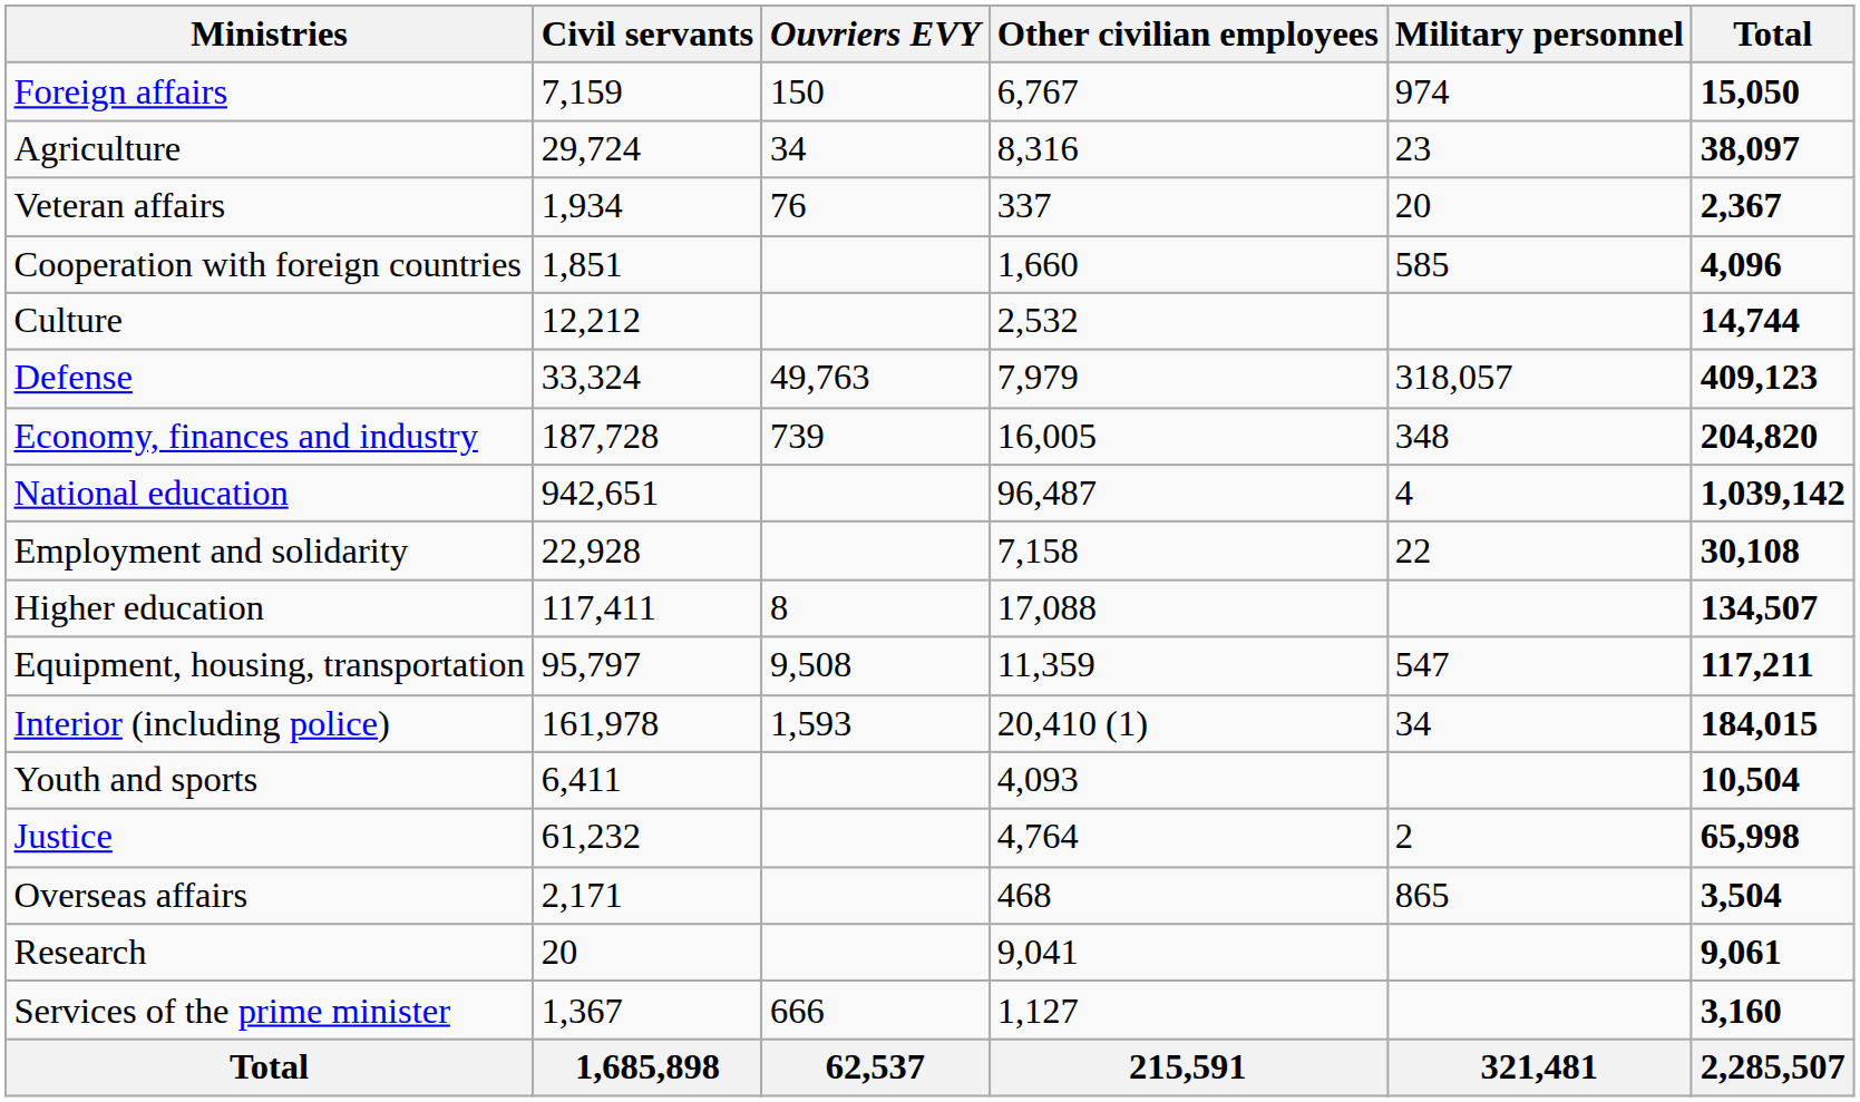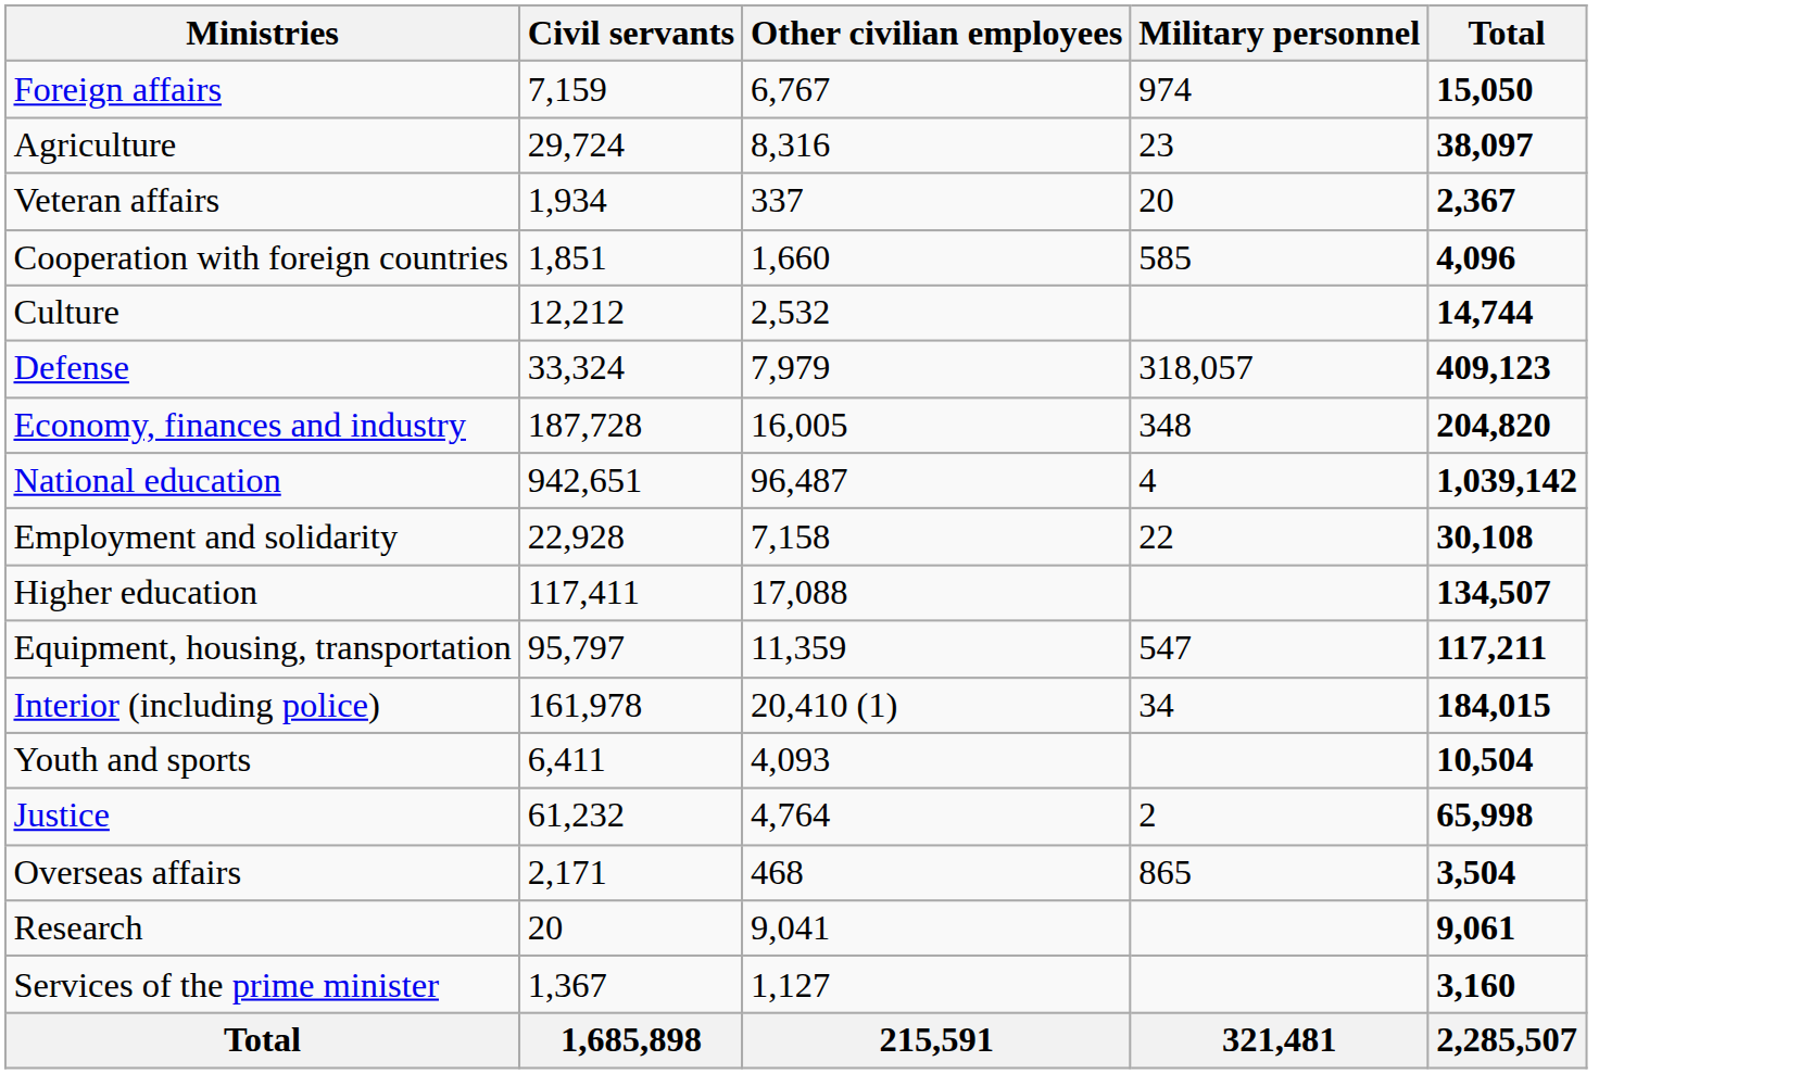- column: Ouvriers EVY | 150 | 34 | 76 | 49,763 | 739 | 8 | 9,508 | 1,593 | 666 | 62,537
